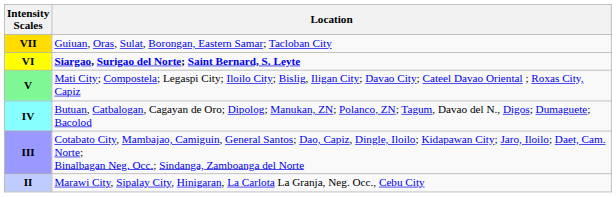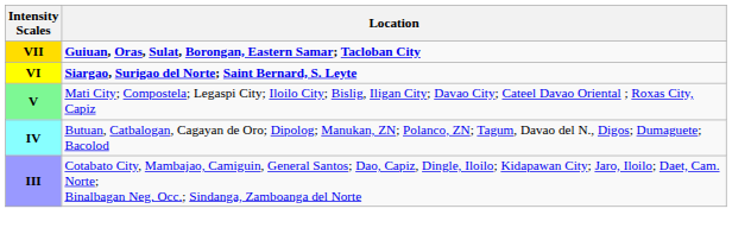VII | Location: normal -> bold
- row: II | Marawi City, Sipalay City, Hinigaran, La Carlota La Granja, Neg. Occ., Cebu City
